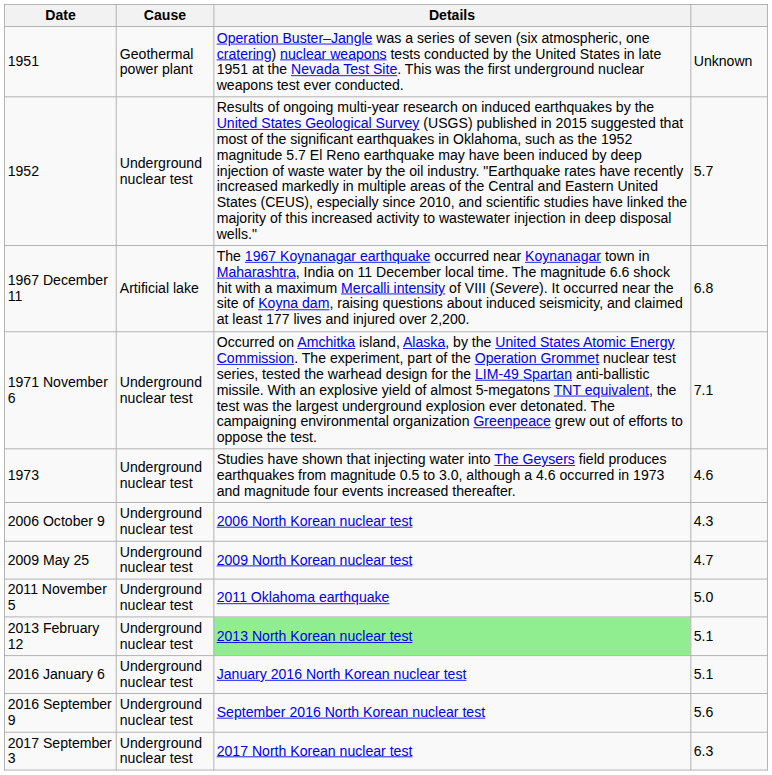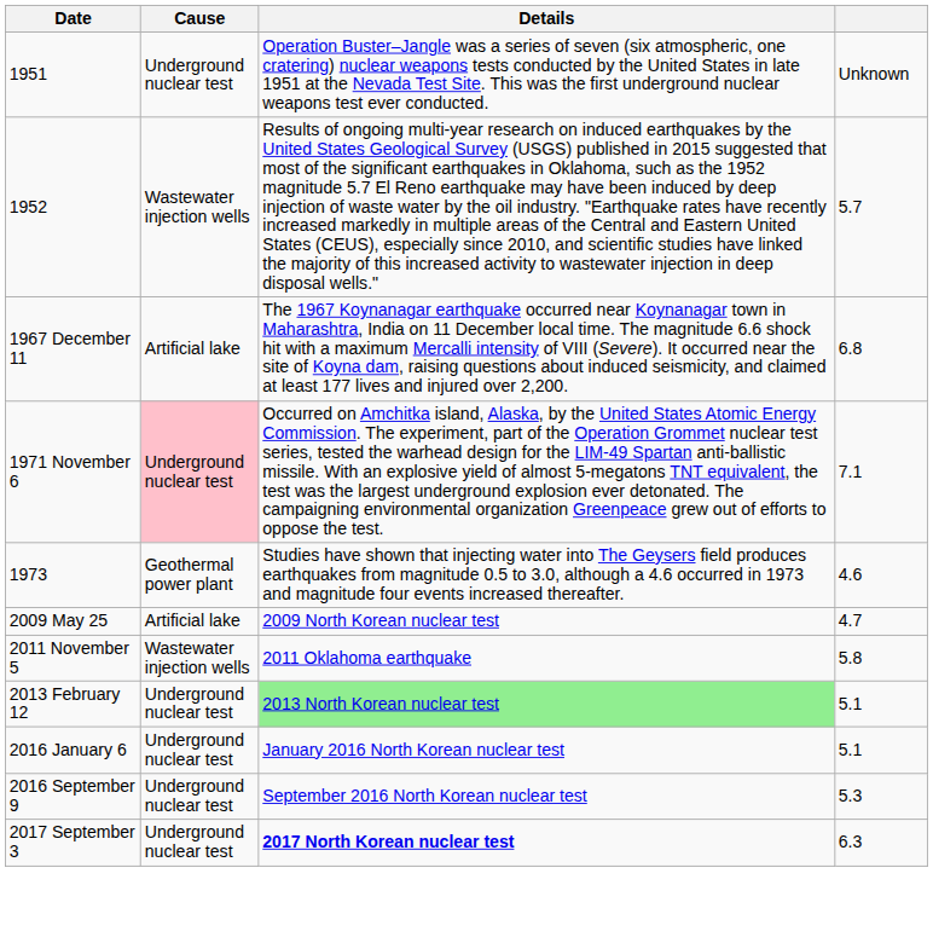1951 | Cause: Geothermal power plant -> Underground nuclear test
1952 | Cause: Underground nuclear test -> Wastewater injection wells
1971 November 6 | Cause: no background -> pink background
1973 | Cause: Underground nuclear test -> Geothermal power plant
- row: 2006 October 9 | Underground nuclear test | 2006 North Korean nuclear test | 4.3
2009 May 25 | Cause: Underground nuclear test -> Artificial lake
2011 November 5 | Cause: Underground nuclear test -> Wastewater injection wells
2011 November 5 | column 4: 5.0 -> 5.8
2016 September 9 | column 4: 5.6 -> 5.3
2017 September 3 | Details: normal -> bold
